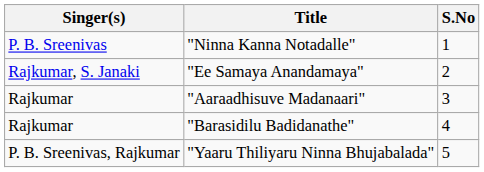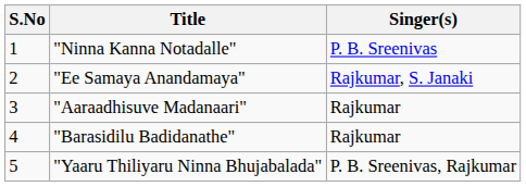columns swapped: S.No <-> Singer(s)
